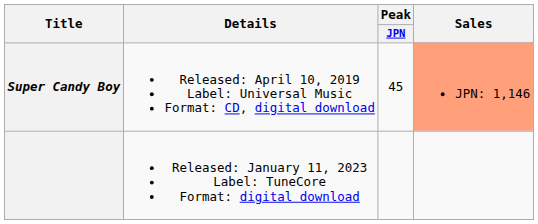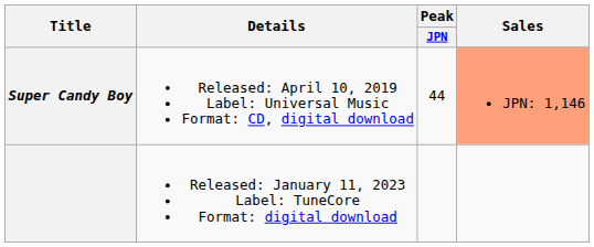Super Candy Boy | Peak / JPN: 45 -> 44
